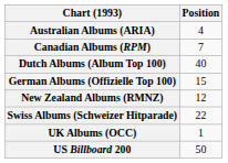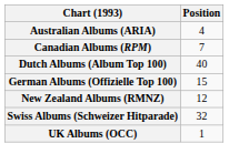Swiss Albums (Schweizer Hitparade) | Position: 22 -> 32
- row: US Billboard 200 | 50
